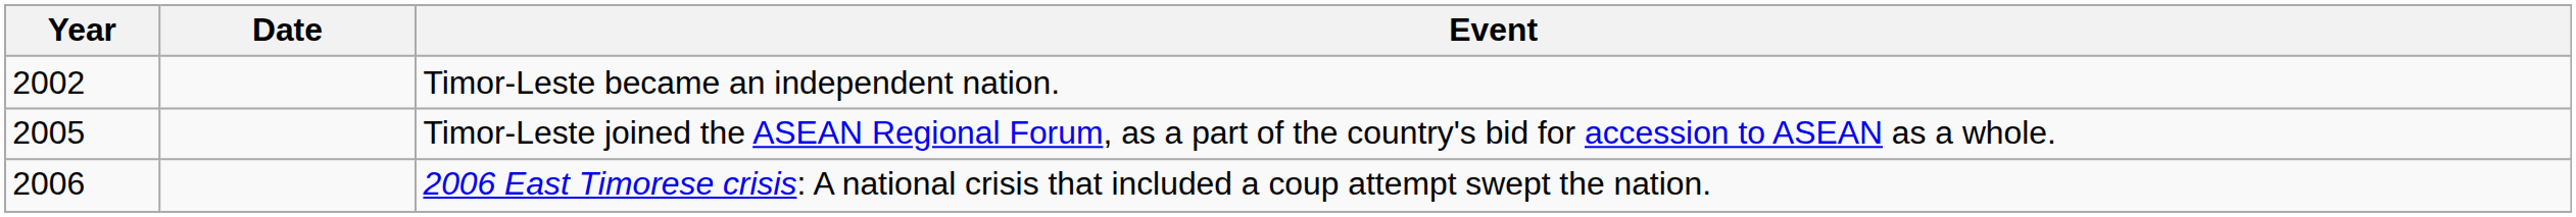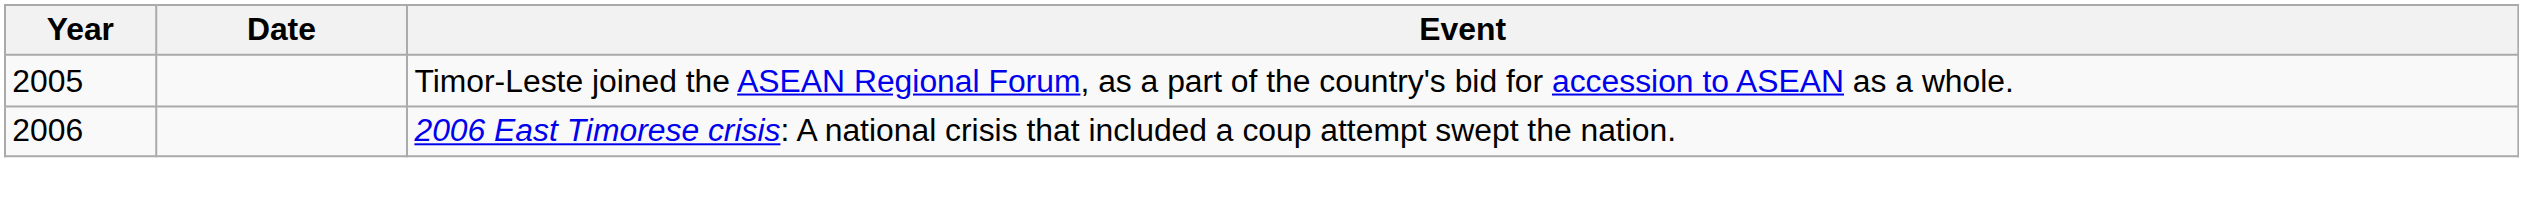- row: 2002 | Timor-Leste became an independent nation.
